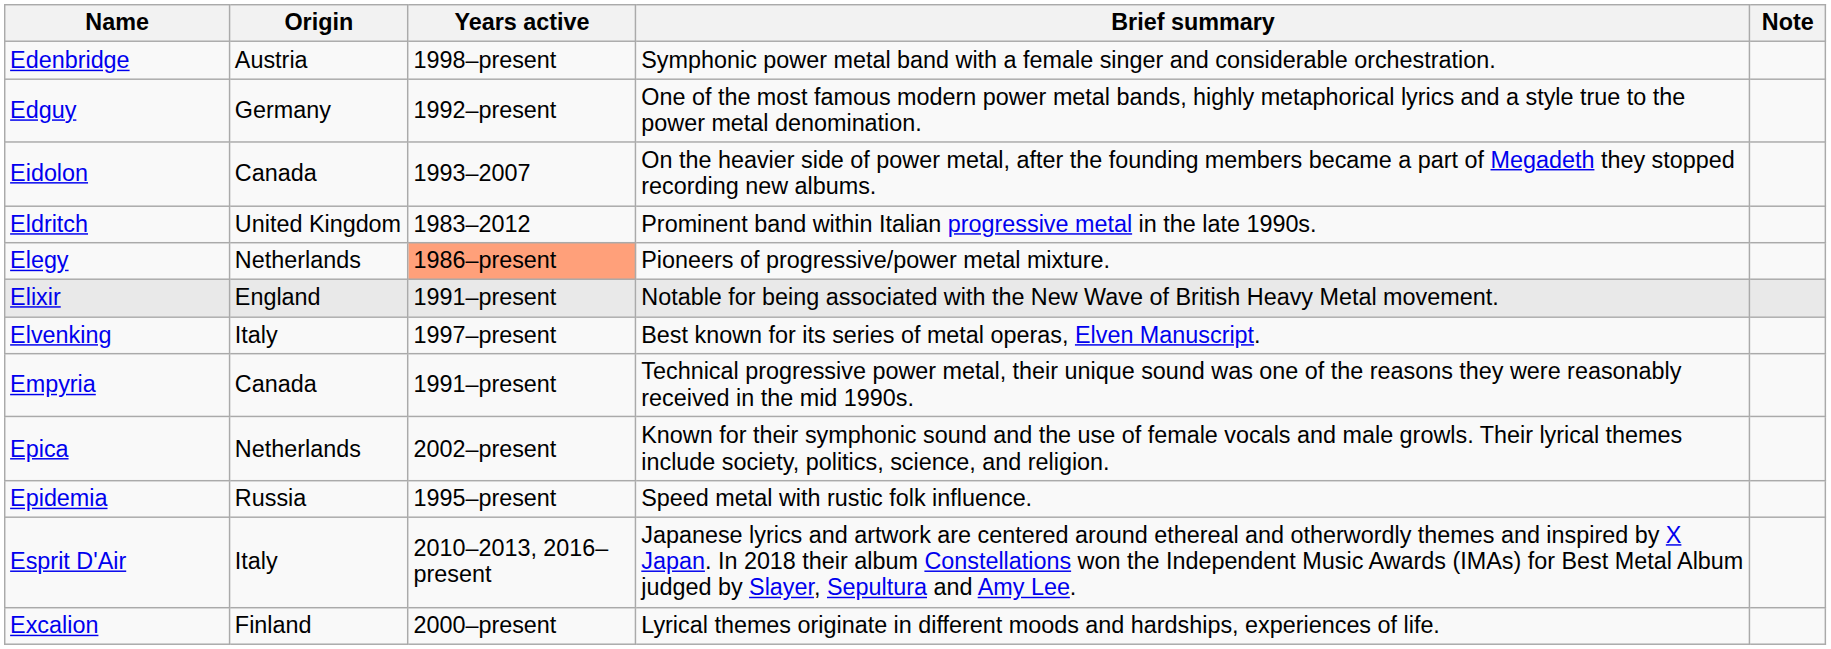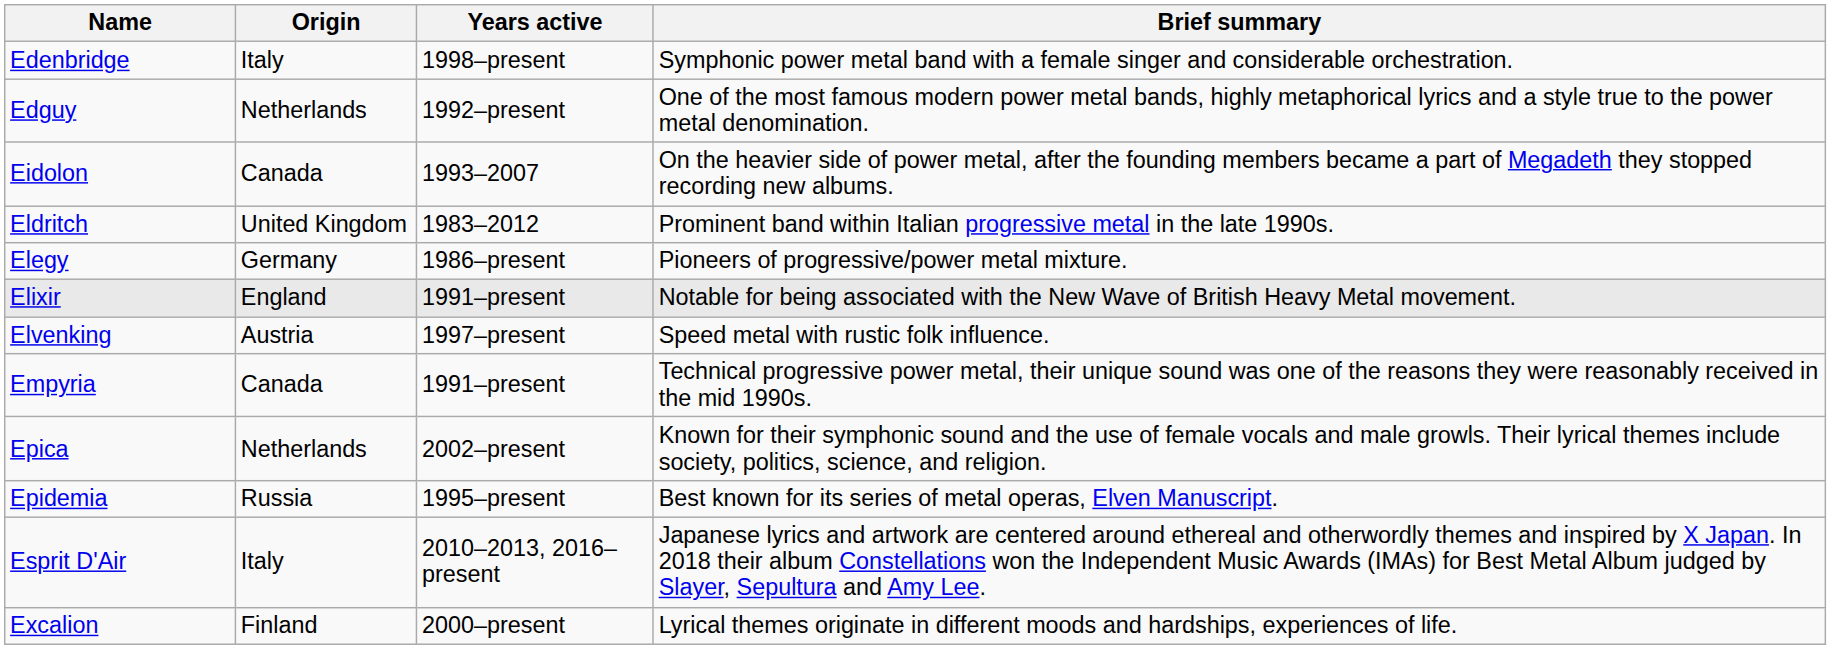- column: Note
Edenbridge | Origin: Austria -> Italy
Edguy | Origin: Germany -> Netherlands
Elegy | Origin: Netherlands -> Germany
Elegy | Years active: lightsalmon background -> no background
Elvenking | Origin: Italy -> Austria
Elvenking | Brief summary: Best known for its series of metal operas, Elven Manuscript. -> Speed metal with rustic folk influence.
Epidemia | Brief summary: Speed metal with rustic folk influence. -> Best known for its series of metal operas, Elven Manuscript.
